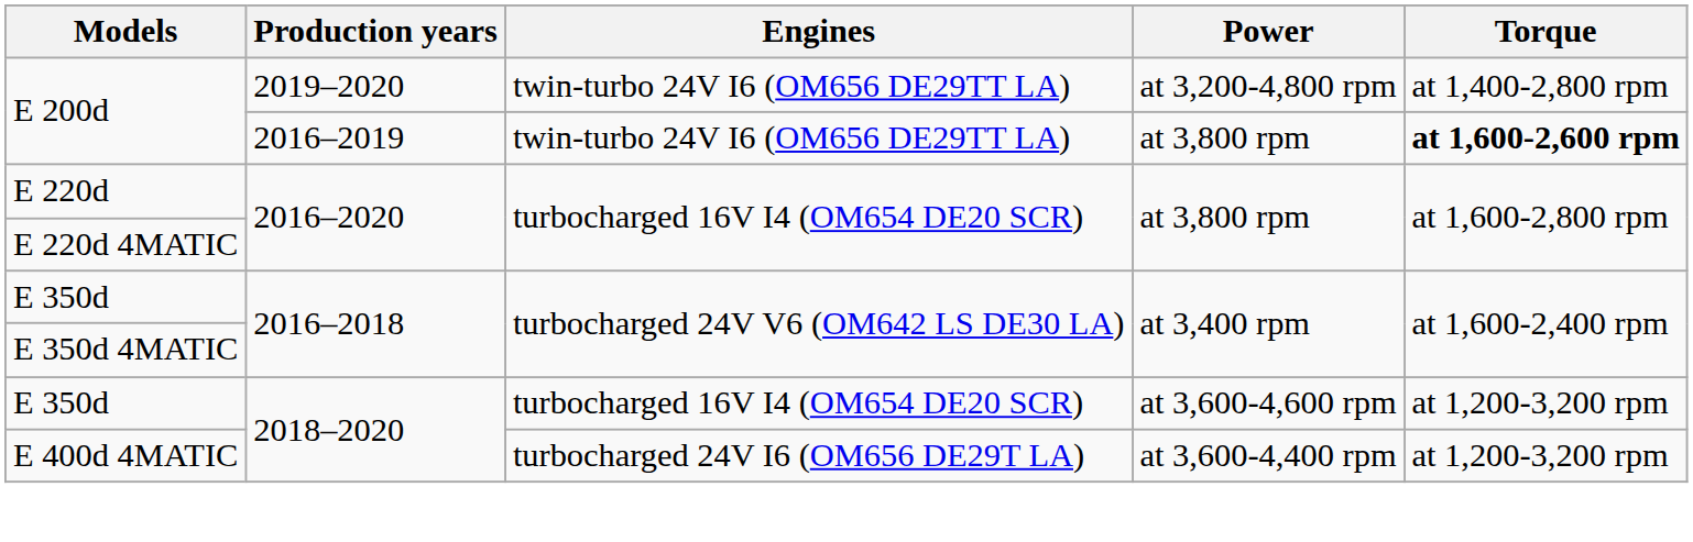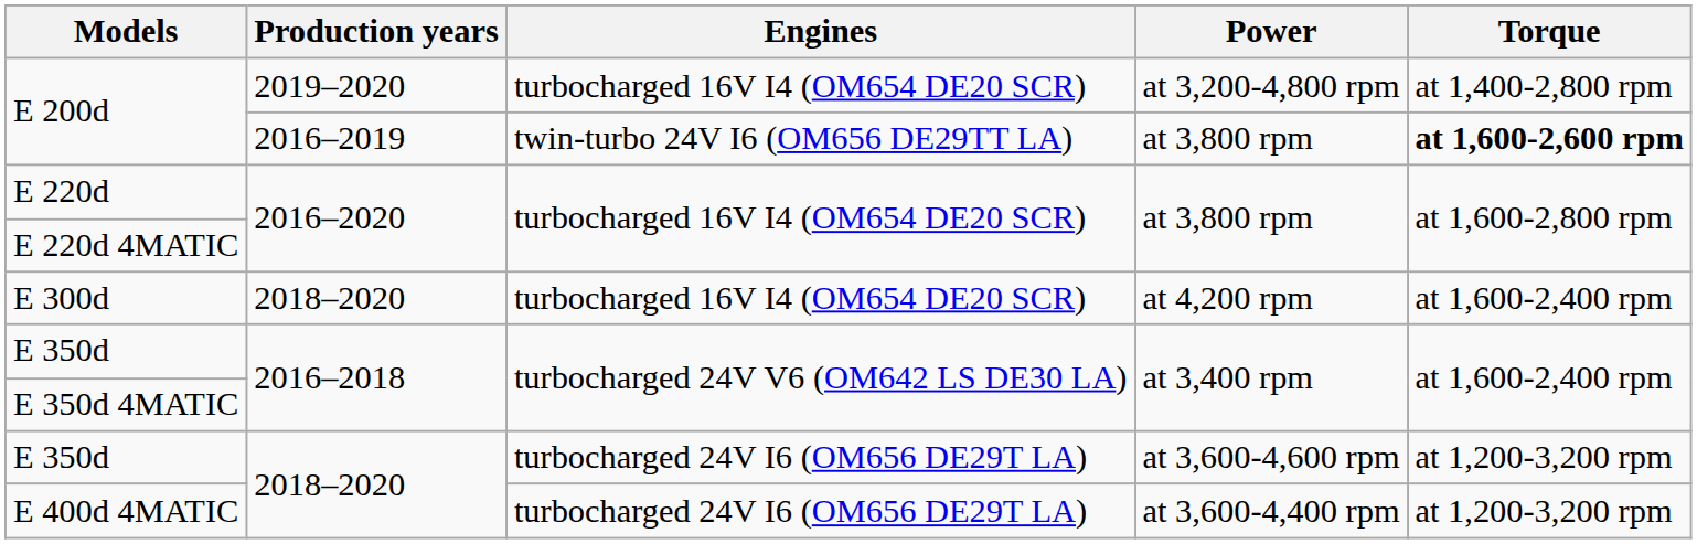E 200d / at 3,200-4,800 rpm | Engines: twin-turbo 24V I6 (OM656 DE29TT LA) -> turbocharged 16V I4 (OM654 DE20 SCR)
+ row: E 300d | 2018–2020 | turbocharged 16V I4 (OM654 DE20 SCR) | at 4,200 rpm | at 1,600-2,400 rpm
E 350d / at 3,600-4,600 rpm | Engines: turbocharged 16V I4 (OM654 DE20 SCR) -> turbocharged 24V I6 (OM656 DE29T LA)
